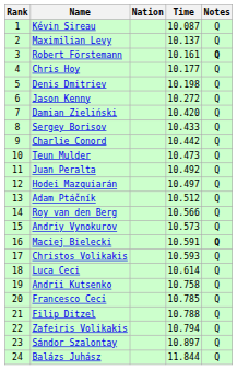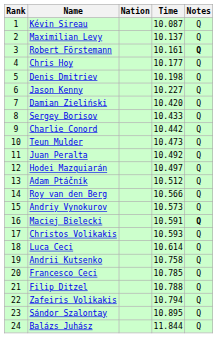Jason Kenny | Time: 10.272 -> 10.227
Sándor Szalontay | Time: 10.897 -> 10.895
